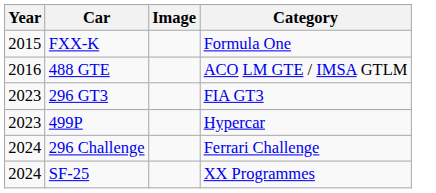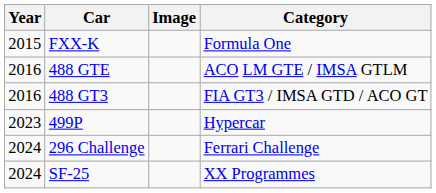+ row: 2016 | 488 GT3 | FIA GT3 / IMSA GTD / ACO GT
- row: 2023 | 296 GT3 | FIA GT3
